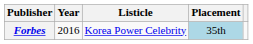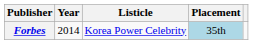Forbes | Year: 2016 -> 2014
